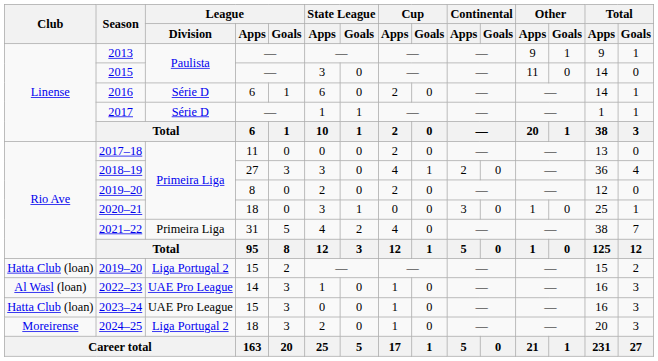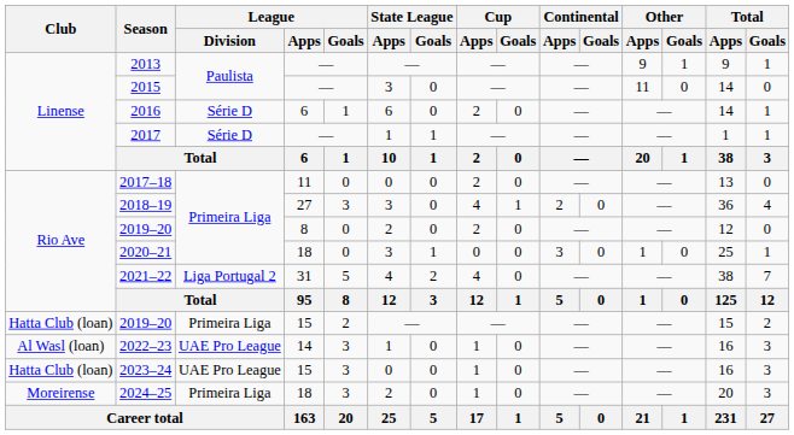2021–22 | League / Division: Primeira Liga -> Liga Portugal 2
2019–20 / 15 | League / Division: Liga Portugal 2 -> Primeira Liga
2024–25 | League / Division: Liga Portugal 2 -> Primeira Liga
